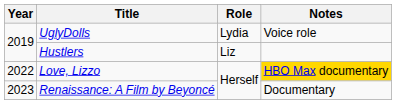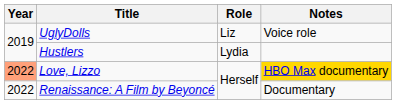UglyDolls | Role: Lydia -> Liz
Hustlers | Role: Liz -> Lydia
Love, Lizzo | Year: no background -> lightsalmon background
Renaissance: A Film by Beyoncé | Year: 2023 -> 2022
